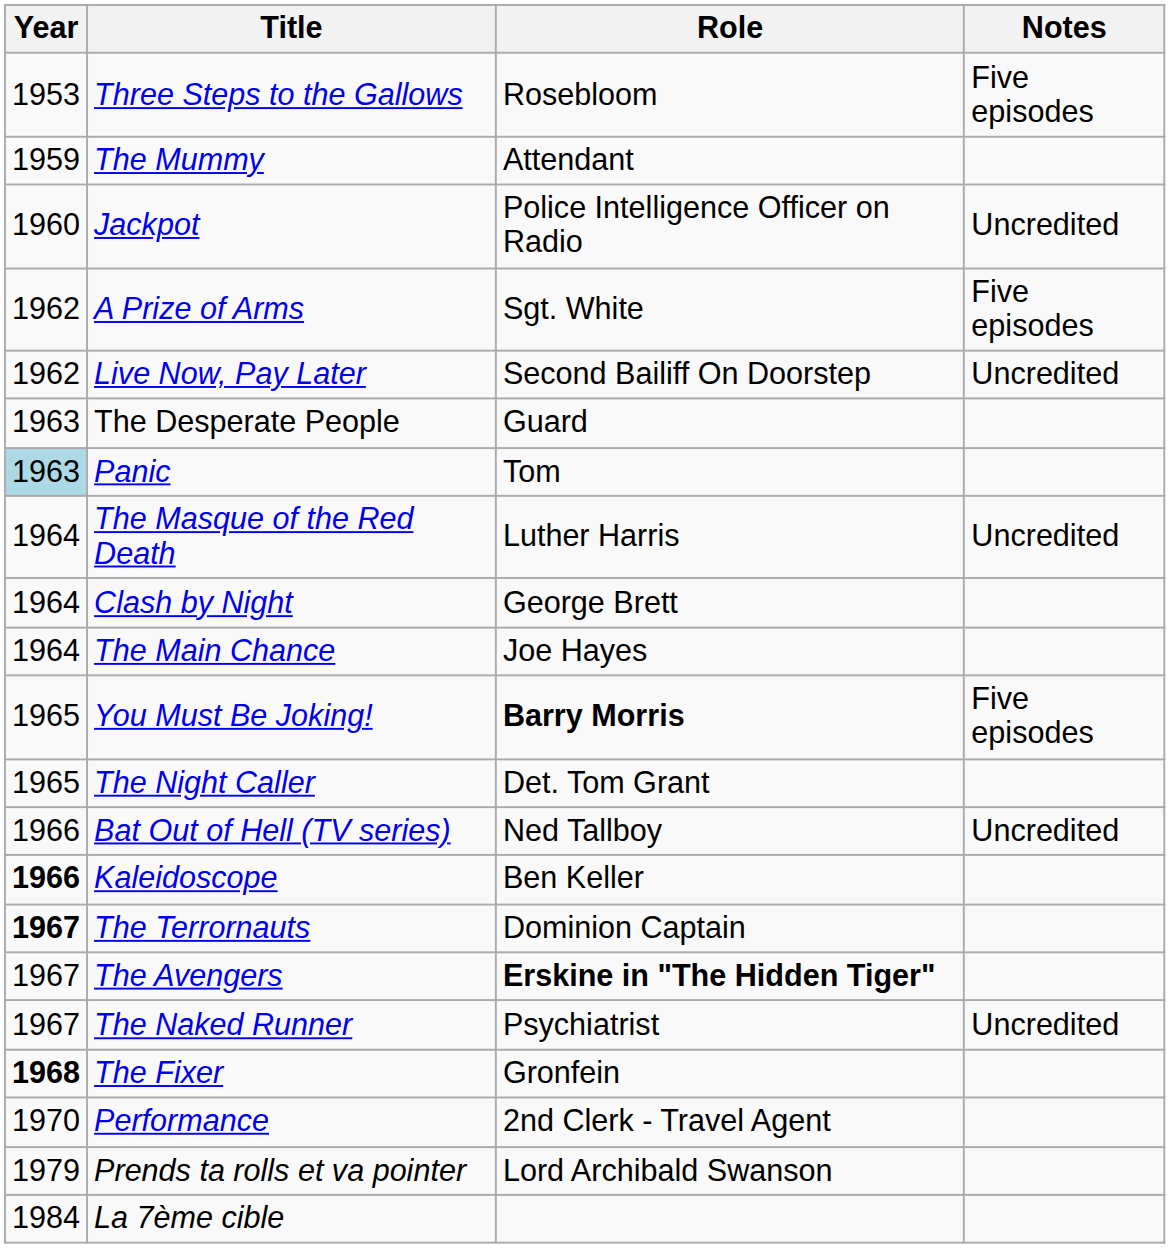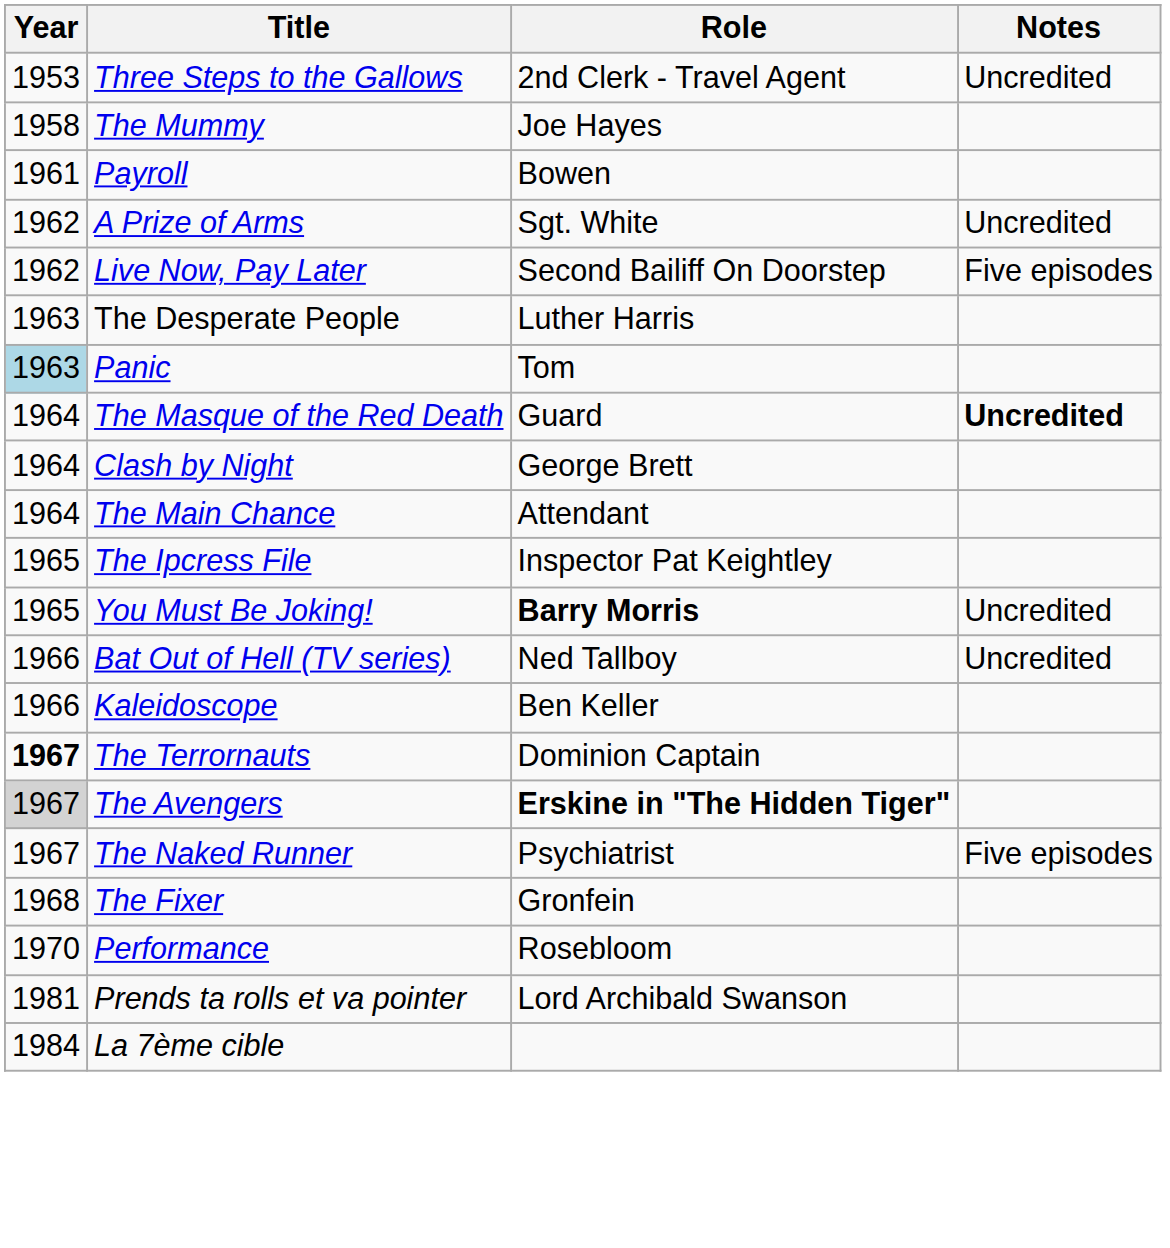Three Steps to the Gallows | Role: Rosebloom -> 2nd Clerk - Travel Agent
Three Steps to the Gallows | Notes: Five episodes -> Uncredited
The Mummy | Year: 1959 -> 1958
The Mummy | Role: Attendant -> Joe Hayes
- row: 1960 | Jackpot | Police Intelligence Officer on Radio | Uncredited
+ row: 1961 | Payroll | Bowen
A Prize of Arms | Notes: Five episodes -> Uncredited
Live Now, Pay Later | Notes: Uncredited -> Five episodes
The Desperate People | Role: Guard -> Luther Harris
The Masque of the Red Death | Role: Luther Harris -> Guard
The Masque of the Red Death | Notes: normal -> bold
The Main Chance | Role: Joe Hayes -> Attendant
+ row: 1965 | The Ipcress File | Inspector Pat Keightley
You Must Be Joking! | Notes: Five episodes -> Uncredited
- row: 1965 | The Night Caller | Det. Tom Grant
Kaleidoscope | Year: bold -> normal
The Avengers | Year: no background -> lightgrey background
The Naked Runner | Notes: Uncredited -> Five episodes
The Fixer | Year: bold -> normal
Performance | Role: 2nd Clerk - Travel Agent -> Rosebloom
Prends ta rolls et va pointer | Year: 1979 -> 1981
